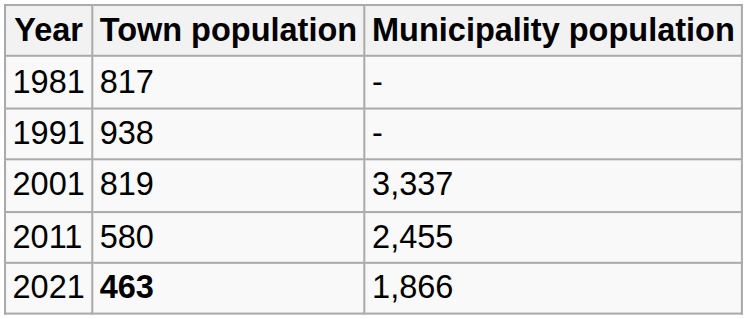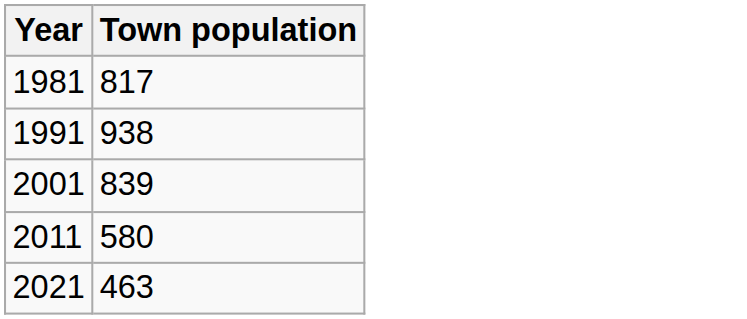- column: Municipality population | - | - | 3,337 | 2,455 | 1,866
2001 | Town population: 819 -> 839
2021 | Town population: bold -> normal
